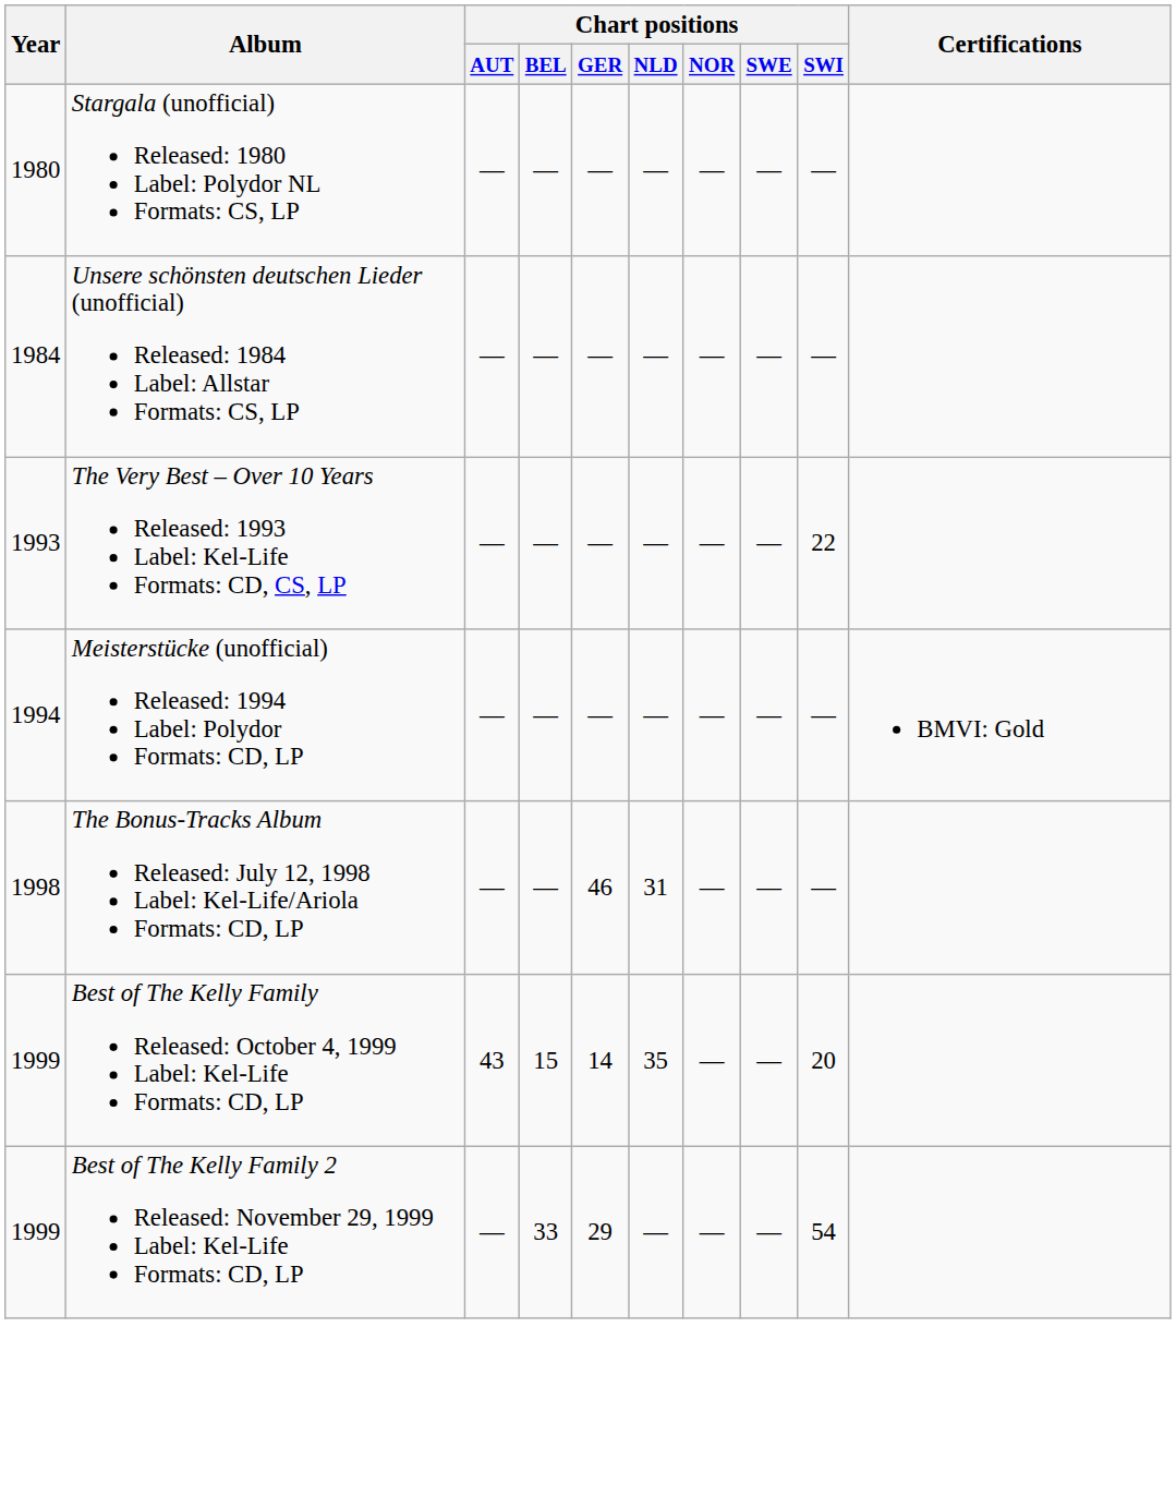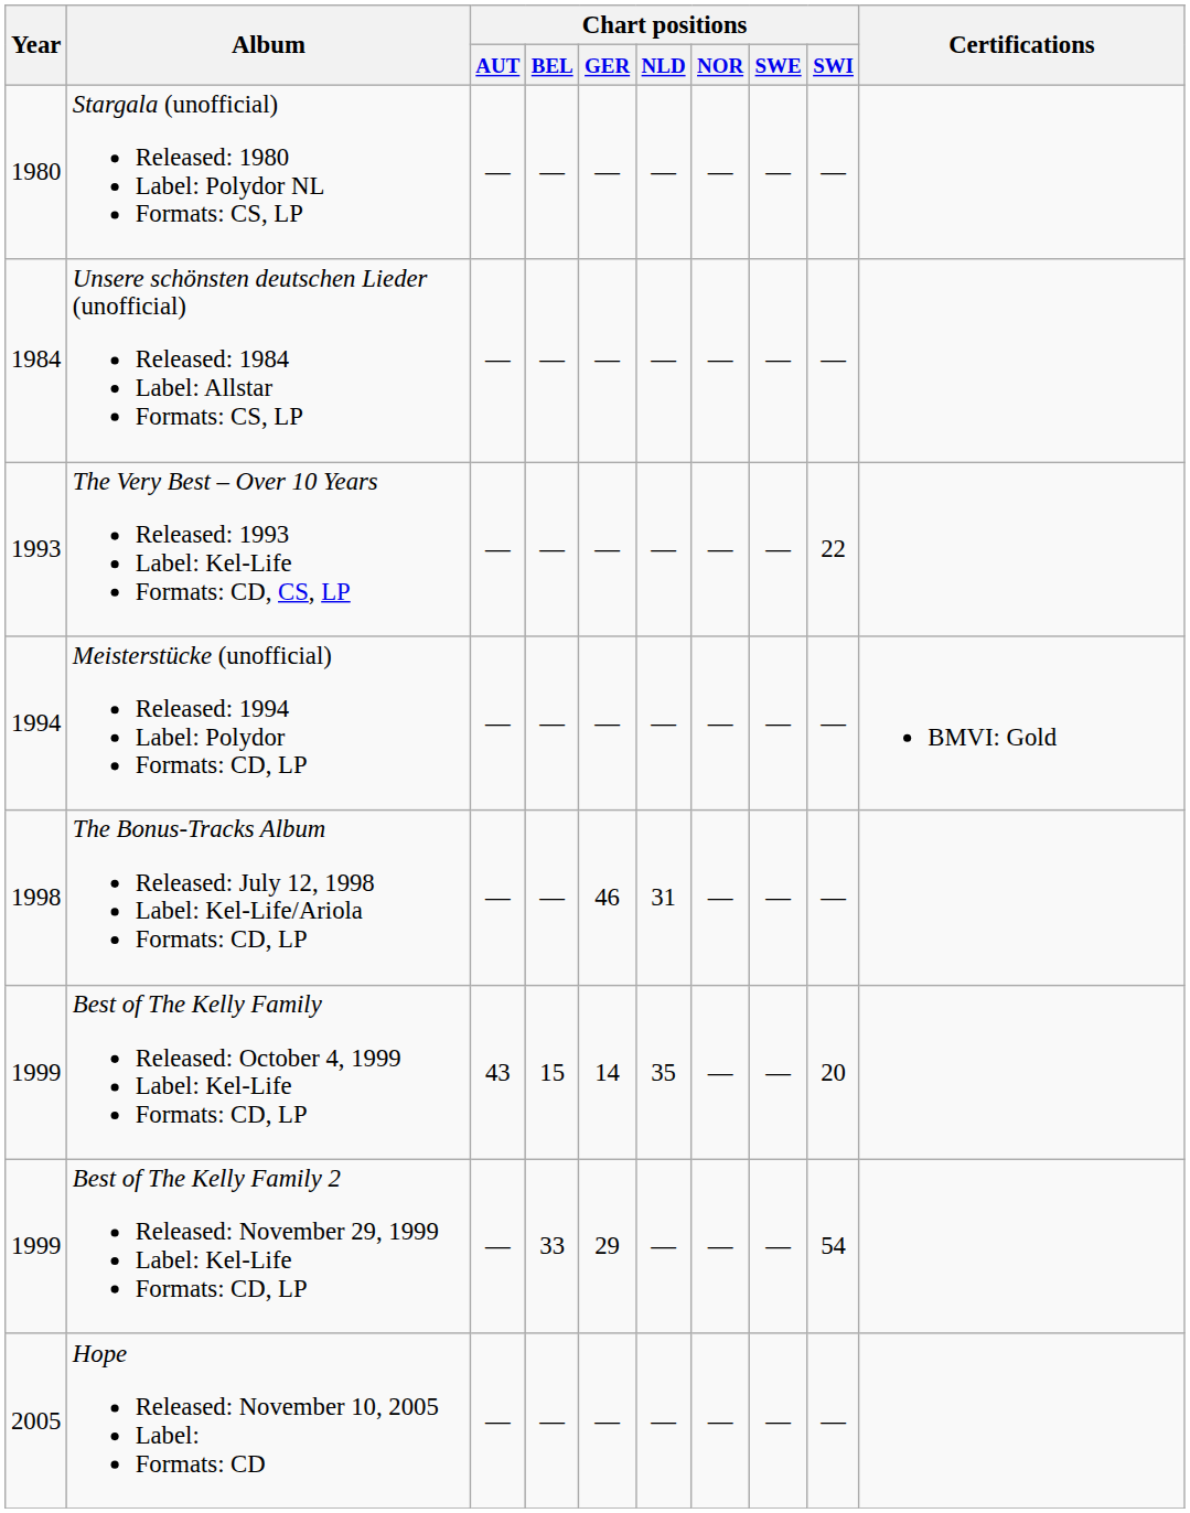+ row: 2005 | Hope Released: November 10, 2005 Label: Formats: CD | — | — | — | — | — | — | —
